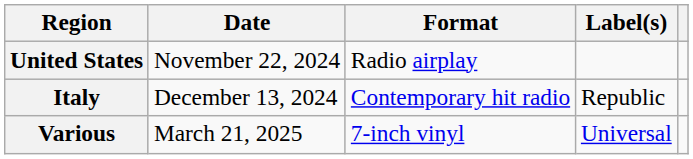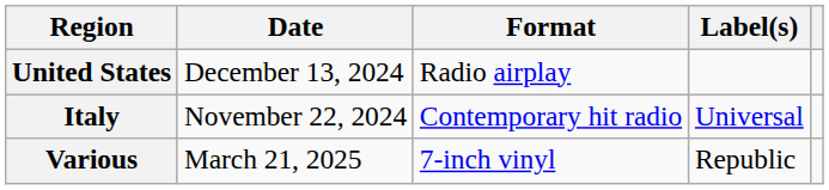United States | Date: November 22, 2024 -> December 13, 2024
Italy | Date: December 13, 2024 -> November 22, 2024
Italy | Label(s): Republic -> Universal
Various | Label(s): Universal -> Republic
